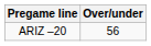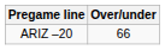ARIZ –20 | Over/under: 56 -> 66
